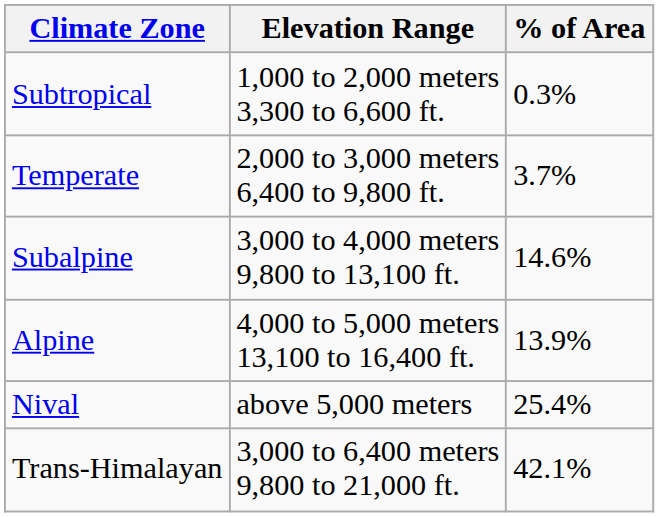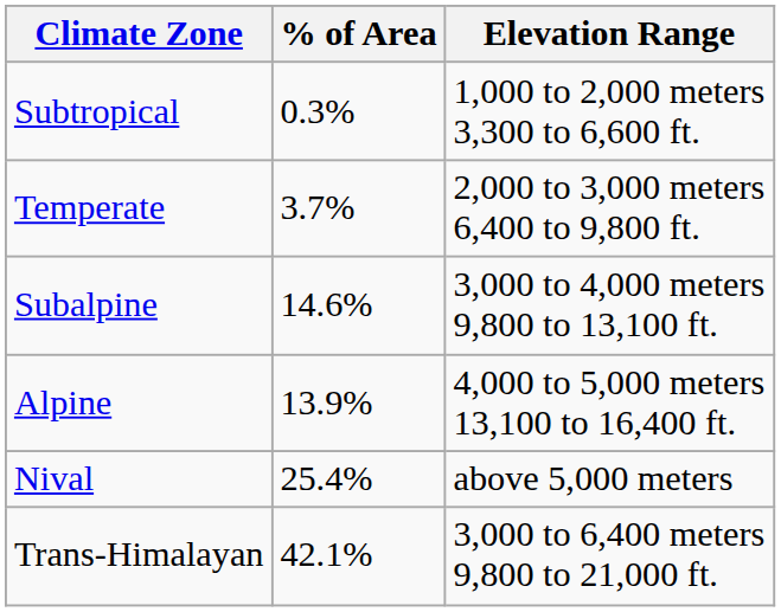columns swapped: Elevation Range <-> % of Area
